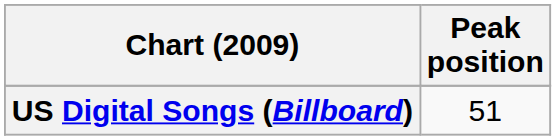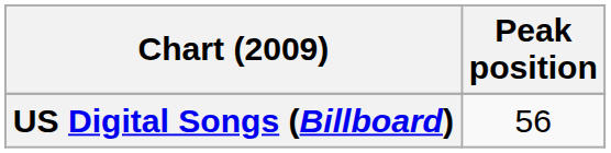US Digital Songs (Billboard) | Peak position: 51 -> 56
